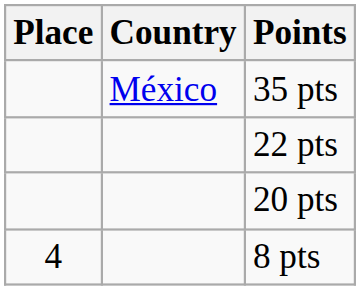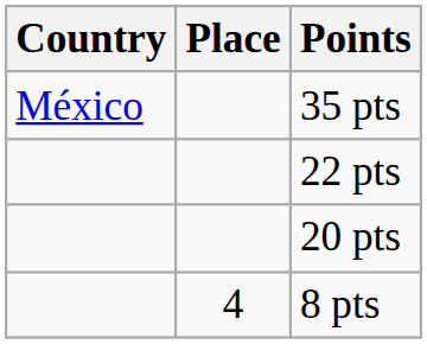columns swapped: Place <-> Country
